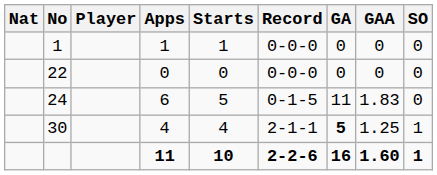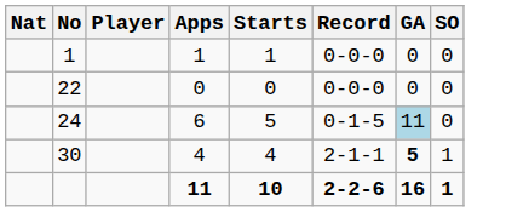- column: GAA | 0 | 0 | 1.83 | 1.25 | 1.60
24 | GA: no background -> lightblue background
